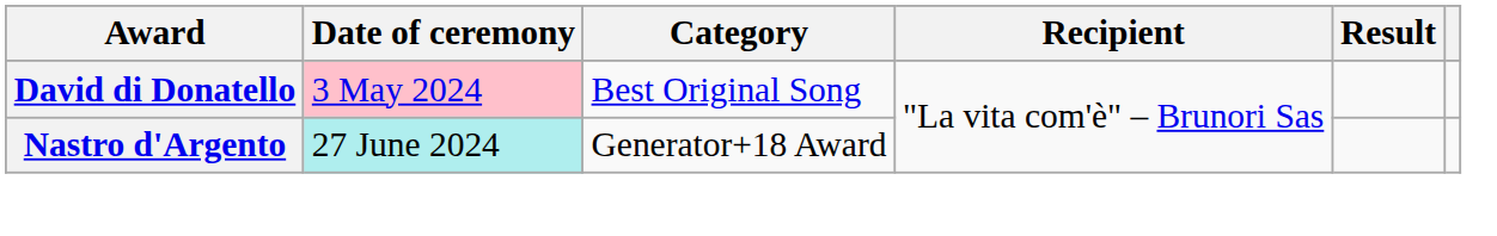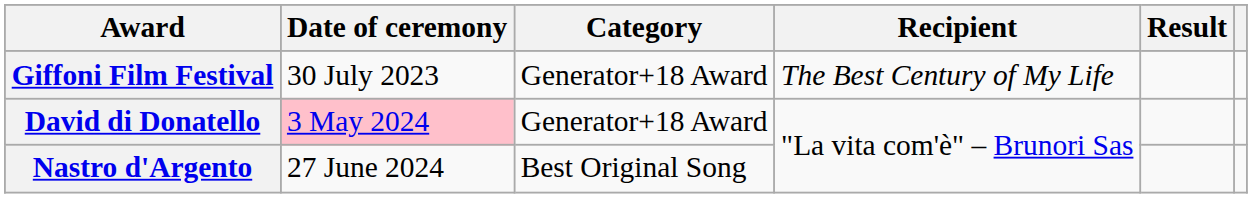+ row: Giffoni Film Festival | 30 July 2023 | Generator+18 Award | The Best Century of My Life
David di Donatello | Category: Best Original Song -> Generator+18 Award
Nastro d'Argento | Date of ceremony: paleturquoise background -> no background
Nastro d'Argento | Category: Generator+18 Award -> Best Original Song
